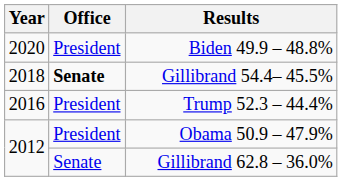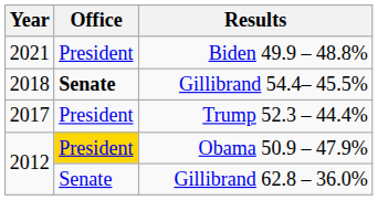Biden 49.9 – 48.8% | Year: 2020 -> 2021
Trump 52.3 – 44.4% | Year: 2016 -> 2017
Obama 50.9 – 47.9% | Office: no background -> gold background
